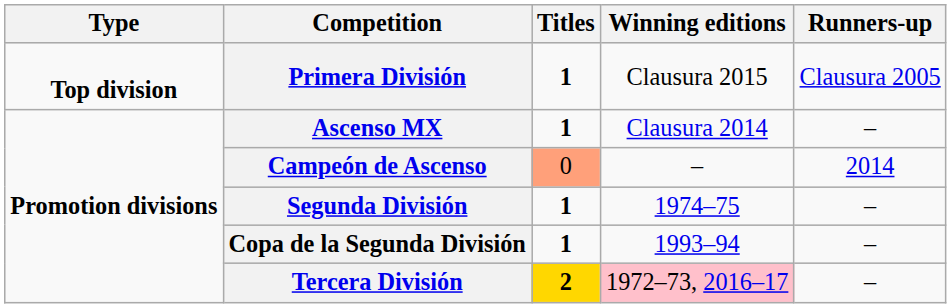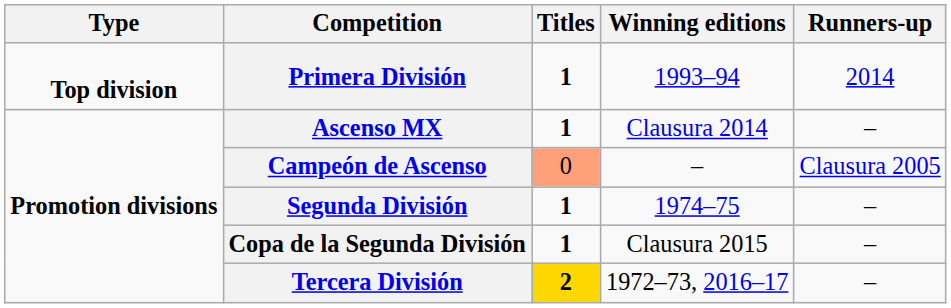Primera División | Winning editions: Clausura 2015 -> 1993–94
Primera División | Runners-up: Clausura 2005 -> 2014
Campeón de Ascenso | Runners-up: 2014 -> Clausura 2005
Copa de la Segunda División | Winning editions: 1993–94 -> Clausura 2015
Tercera División | Winning editions: pink background -> no background
